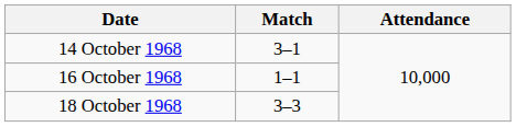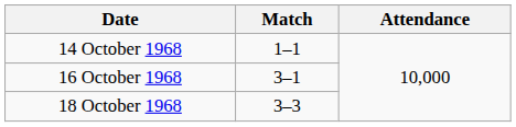14 October 1968 | Match: 3–1 -> 1–1
16 October 1968 | Match: 1–1 -> 3–1
